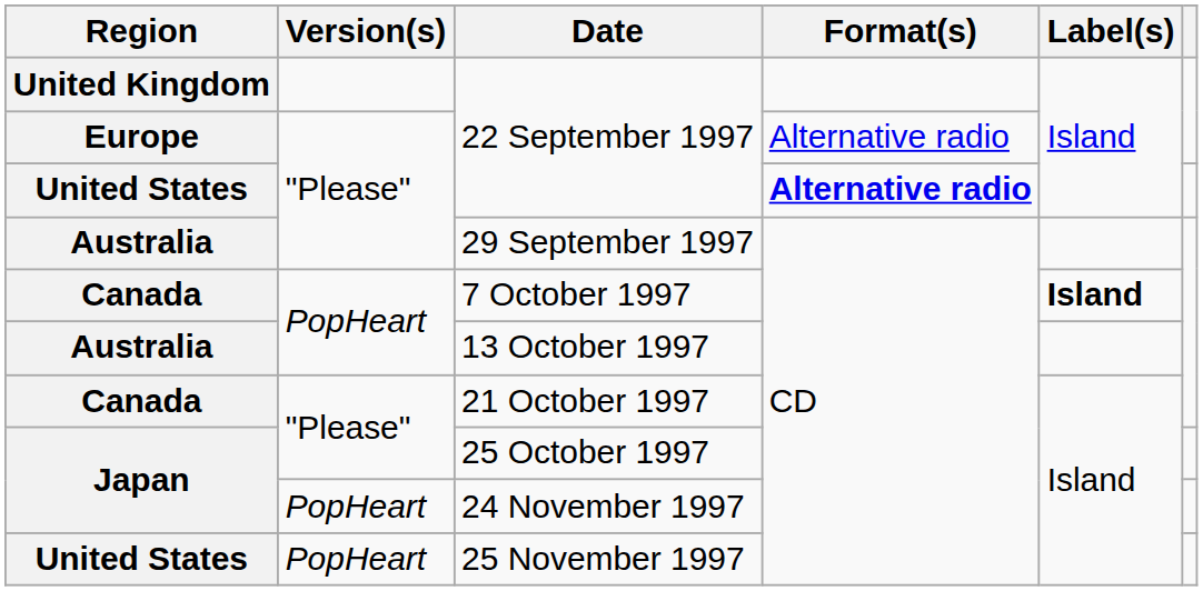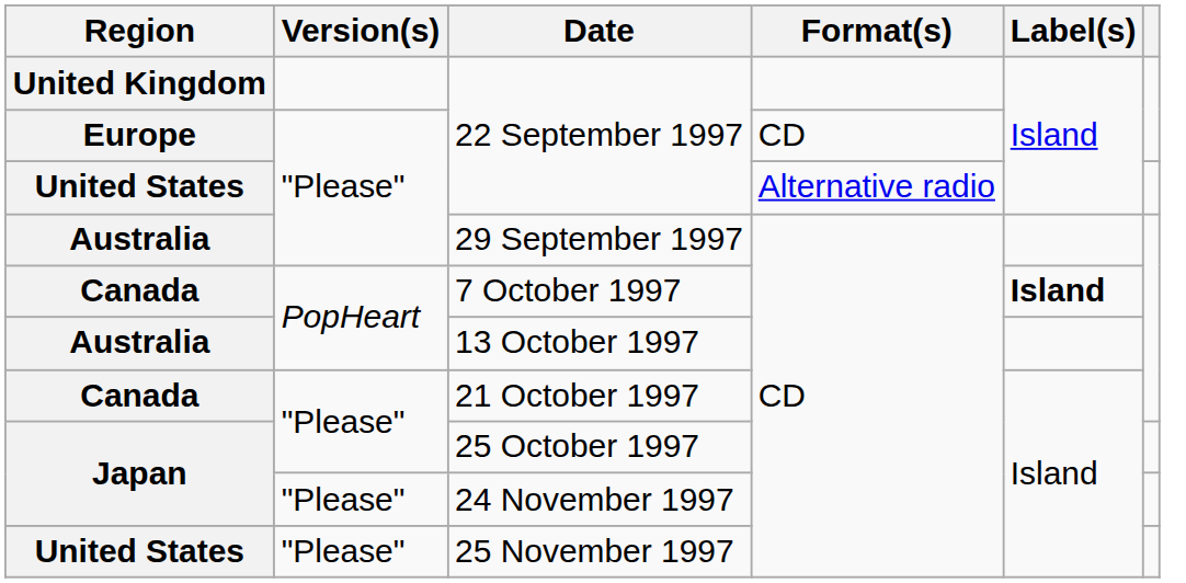Europe / 22 September 1997 | Format(s): Alternative radio -> CD
United States / 22 September 1997 | Format(s): bold -> normal
24 November 1997 | Version(s): PopHeart -> "Please"
25 November 1997 | Version(s): PopHeart -> "Please"
